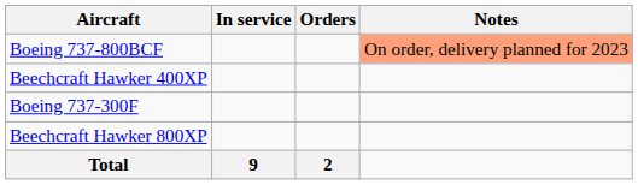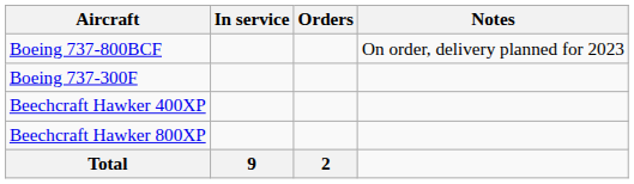Boeing 737-800BCF | Notes: lightsalmon background -> no background
rows swapped: Boeing 737-300F <-> Beechcraft Hawker 400XP
